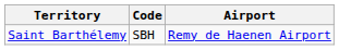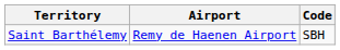columns swapped: Airport <-> Code
